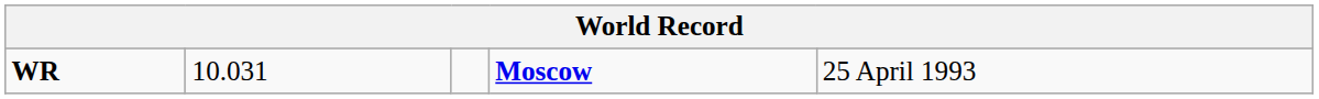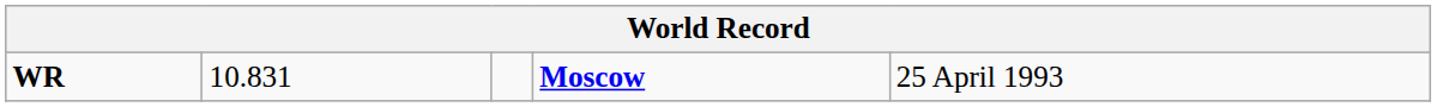WR | column 2: 10.031 -> 10.831
